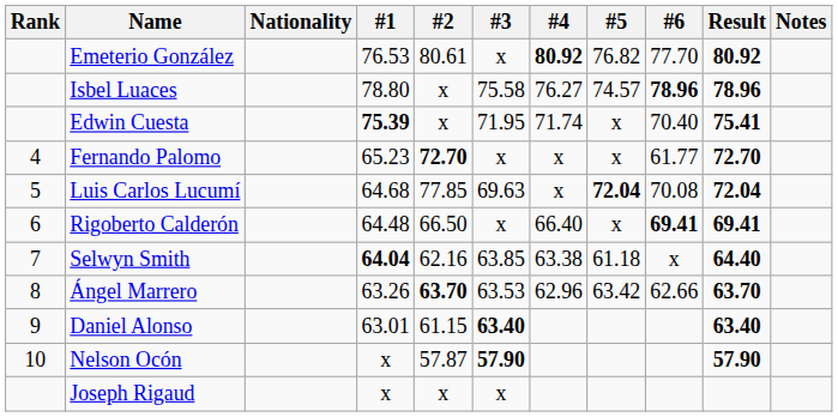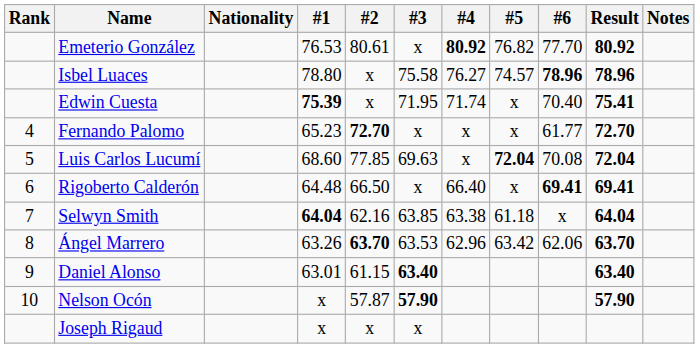Luis Carlos Lucumí | #1: 64.68 -> 68.60
Selwyn Smith | Result: 64.40 -> 64.04
Ángel Marrero | #6: 62.66 -> 62.06
